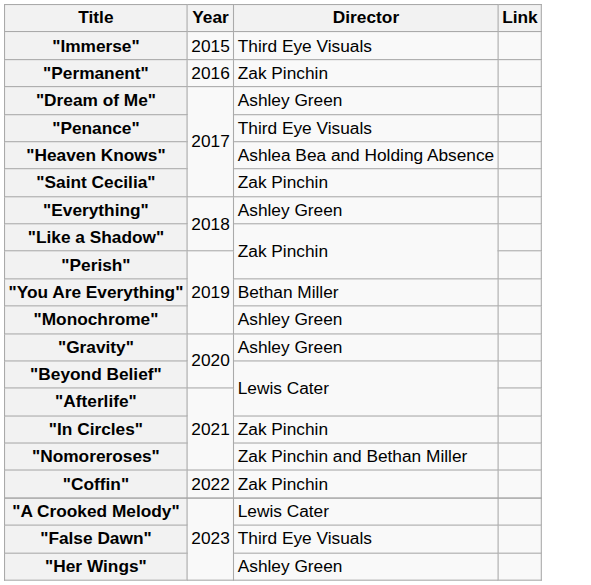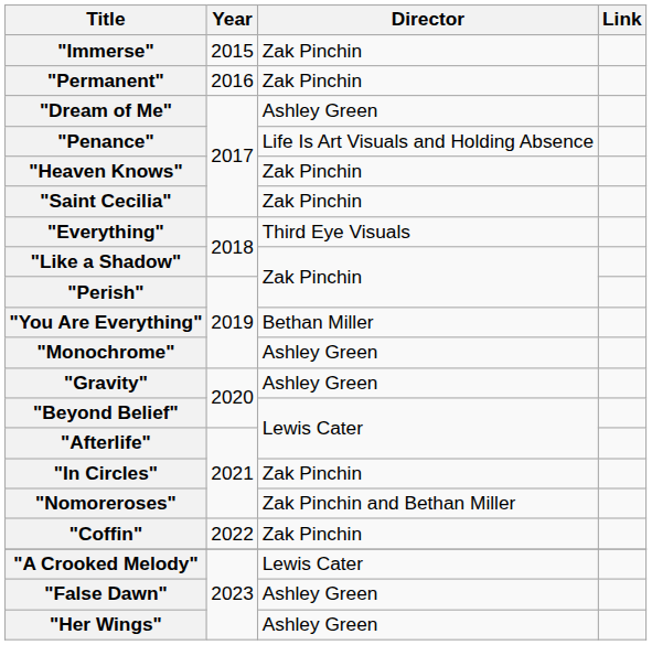"Immerse" | Director: Third Eye Visuals -> Zak Pinchin
"Penance" | Director: Third Eye Visuals -> Life Is Art Visuals and Holding Absence
"Heaven Knows" | Director: Ashlea Bea and Holding Absence -> Zak Pinchin
"Everything" | Director: Ashley Green -> Third Eye Visuals
"False Dawn" | Director: Third Eye Visuals -> Ashley Green
